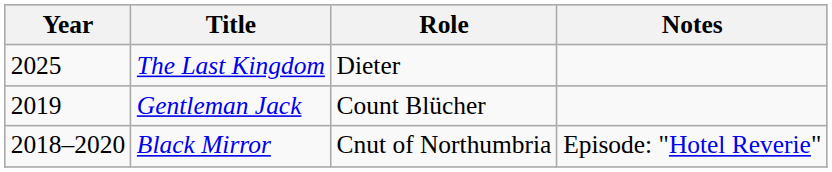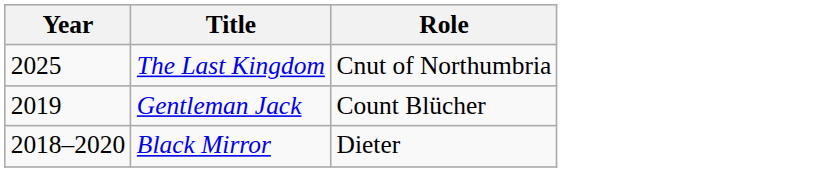- column: Notes | Episode: "Hotel Reverie"
The Last Kingdom | Role: Dieter -> Cnut of Northumbria
Black Mirror | Role: Cnut of Northumbria -> Dieter
